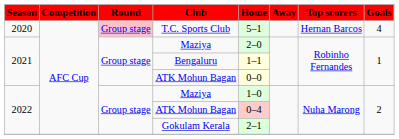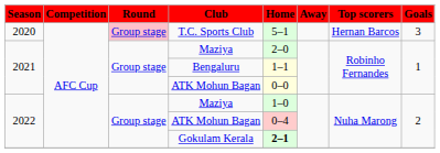T.C. Sports Club | Goals: 4 -> 3
Gokulam Kerala | Home: normal -> bold
